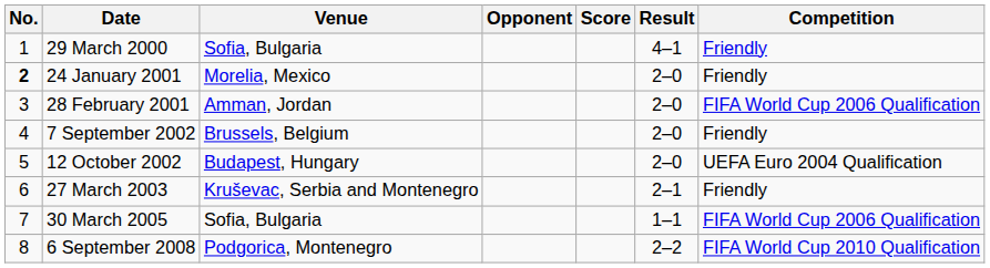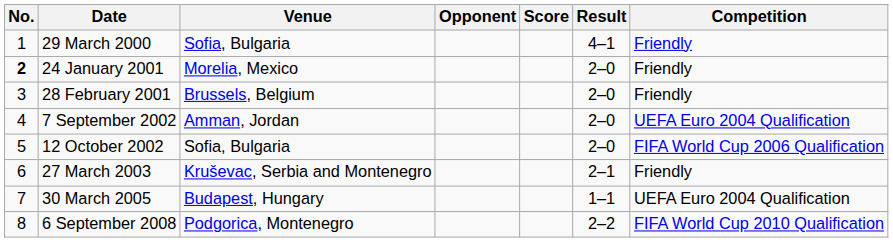28 February 2001 | Venue: Amman, Jordan -> Brussels, Belgium
28 February 2001 | Competition: FIFA World Cup 2006 Qualification -> Friendly
7 September 2002 | Venue: Brussels, Belgium -> Amman, Jordan
7 September 2002 | Competition: Friendly -> UEFA Euro 2004 Qualification
12 October 2002 | Venue: Budapest, Hungary -> Sofia, Bulgaria
12 October 2002 | Competition: UEFA Euro 2004 Qualification -> FIFA World Cup 2006 Qualification
30 March 2005 | Venue: Sofia, Bulgaria -> Budapest, Hungary
30 March 2005 | Competition: FIFA World Cup 2006 Qualification -> UEFA Euro 2004 Qualification
